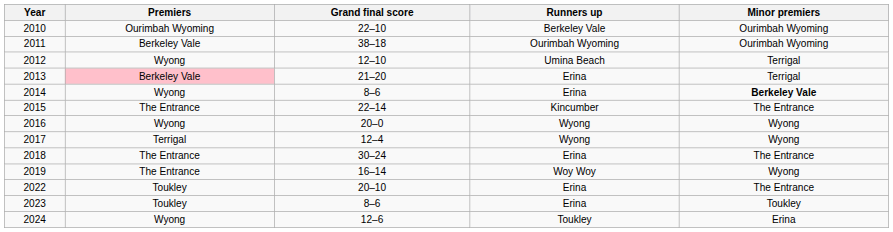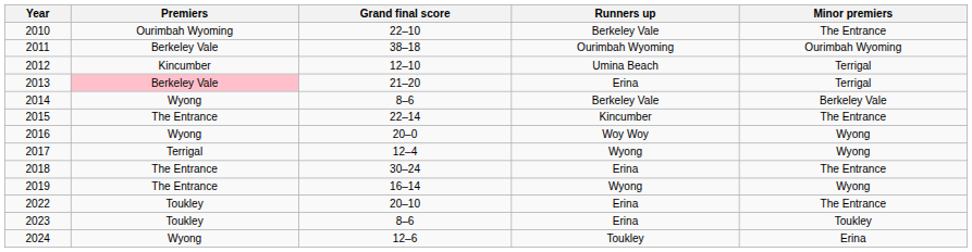2010 | Minor premiers: Ourimbah Wyoming -> The Entrance
2012 | Premiers: Wyong -> Kincumber
2014 | Runners up: Erina -> Berkeley Vale
2014 | Minor premiers: bold -> normal
2016 | Runners up: Wyong -> Woy Woy
2019 | Runners up: Woy Woy -> Wyong
